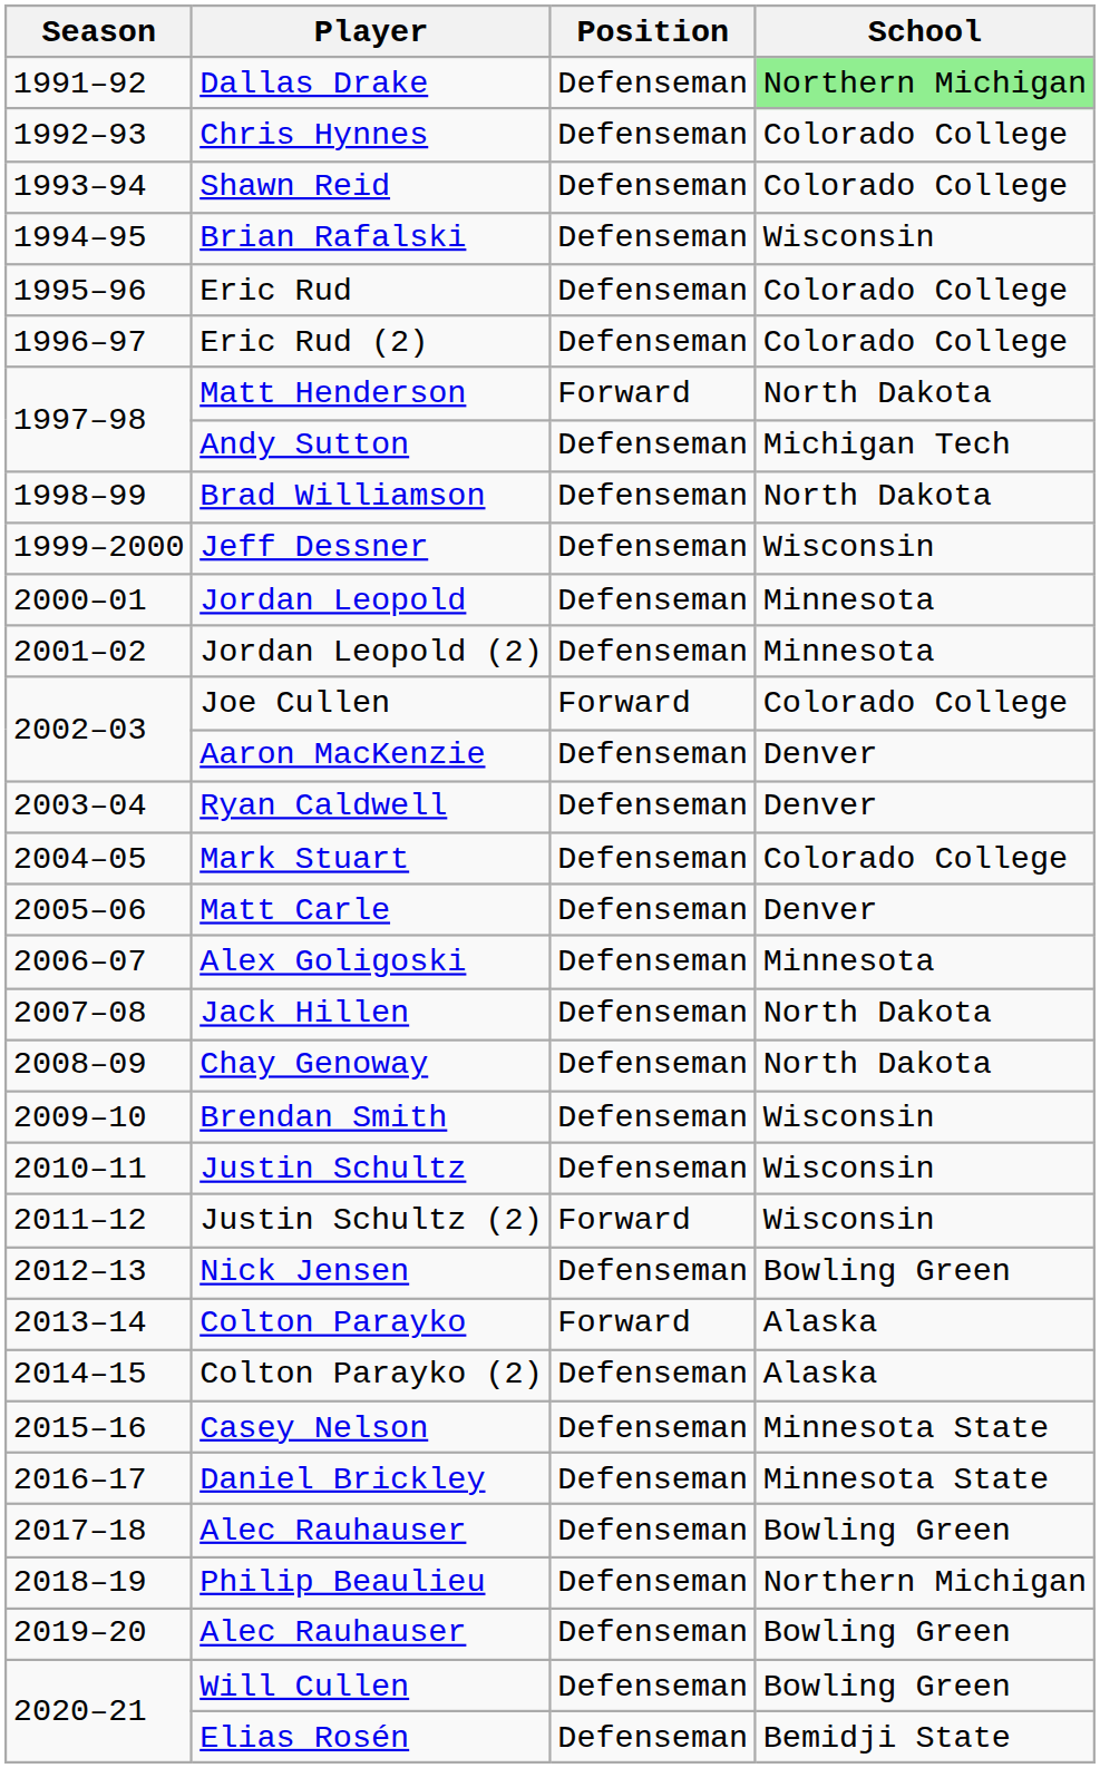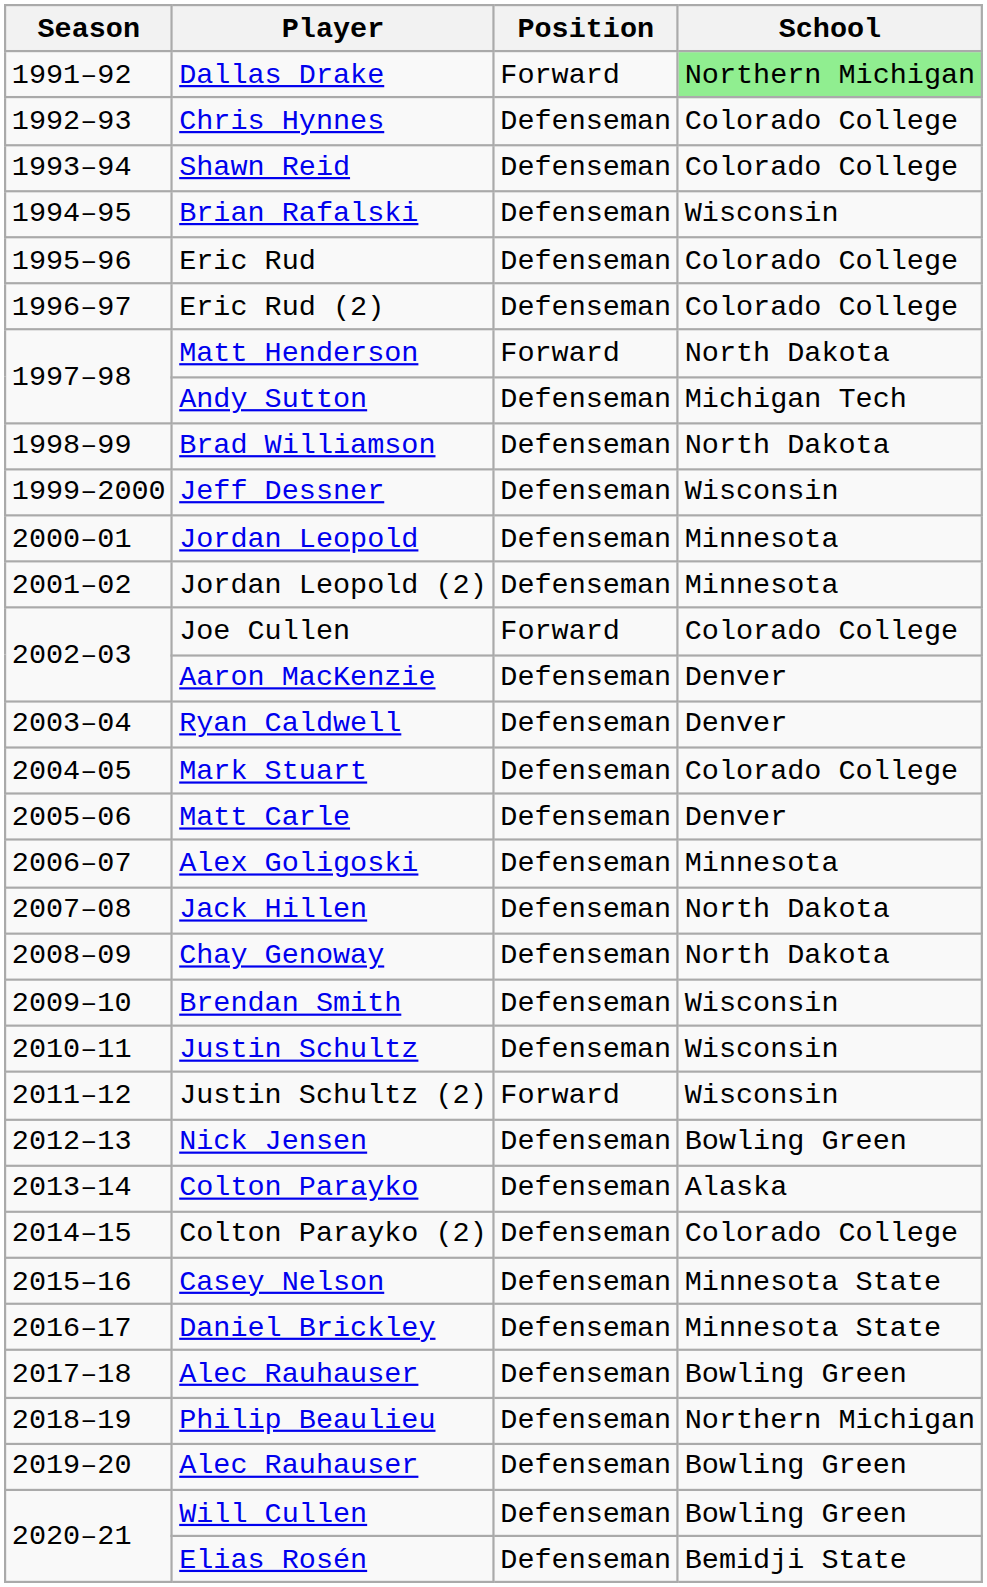Dallas Drake | Position: Defenseman -> Forward
Colton Parayko | Position: Forward -> Defenseman
Colton Parayko (2) | School: Alaska -> Colorado College
